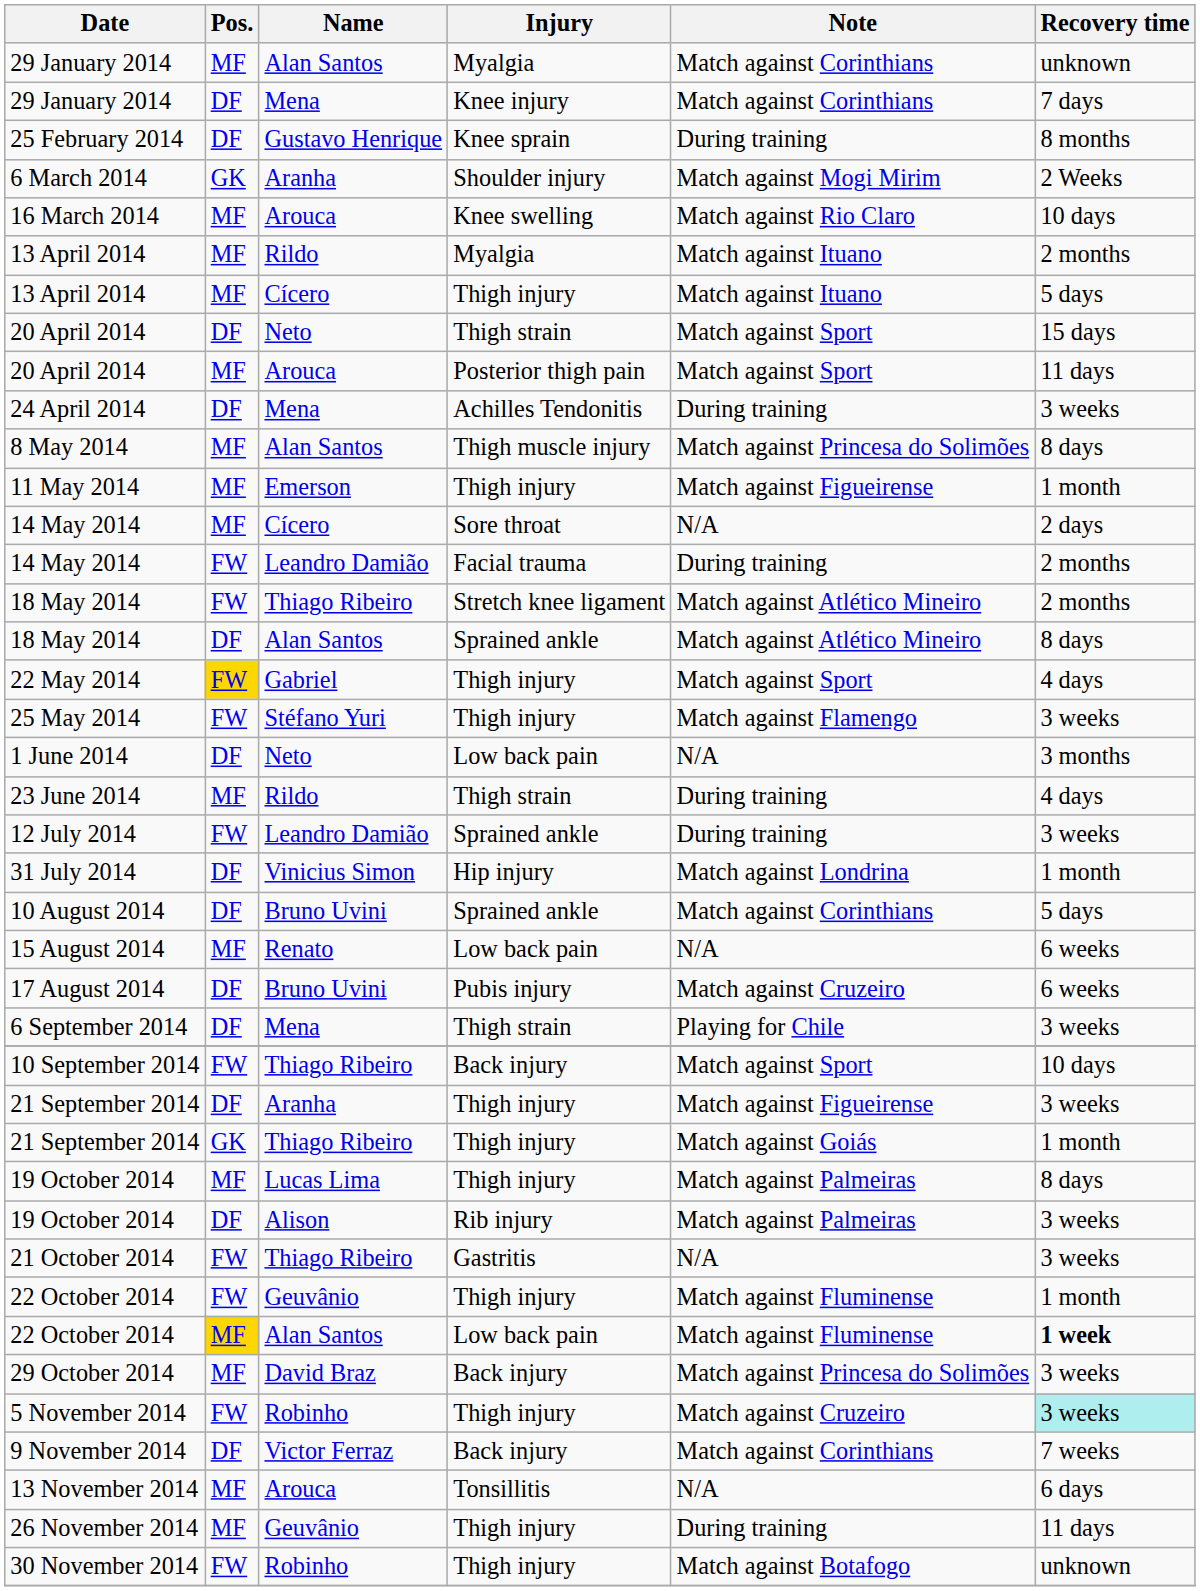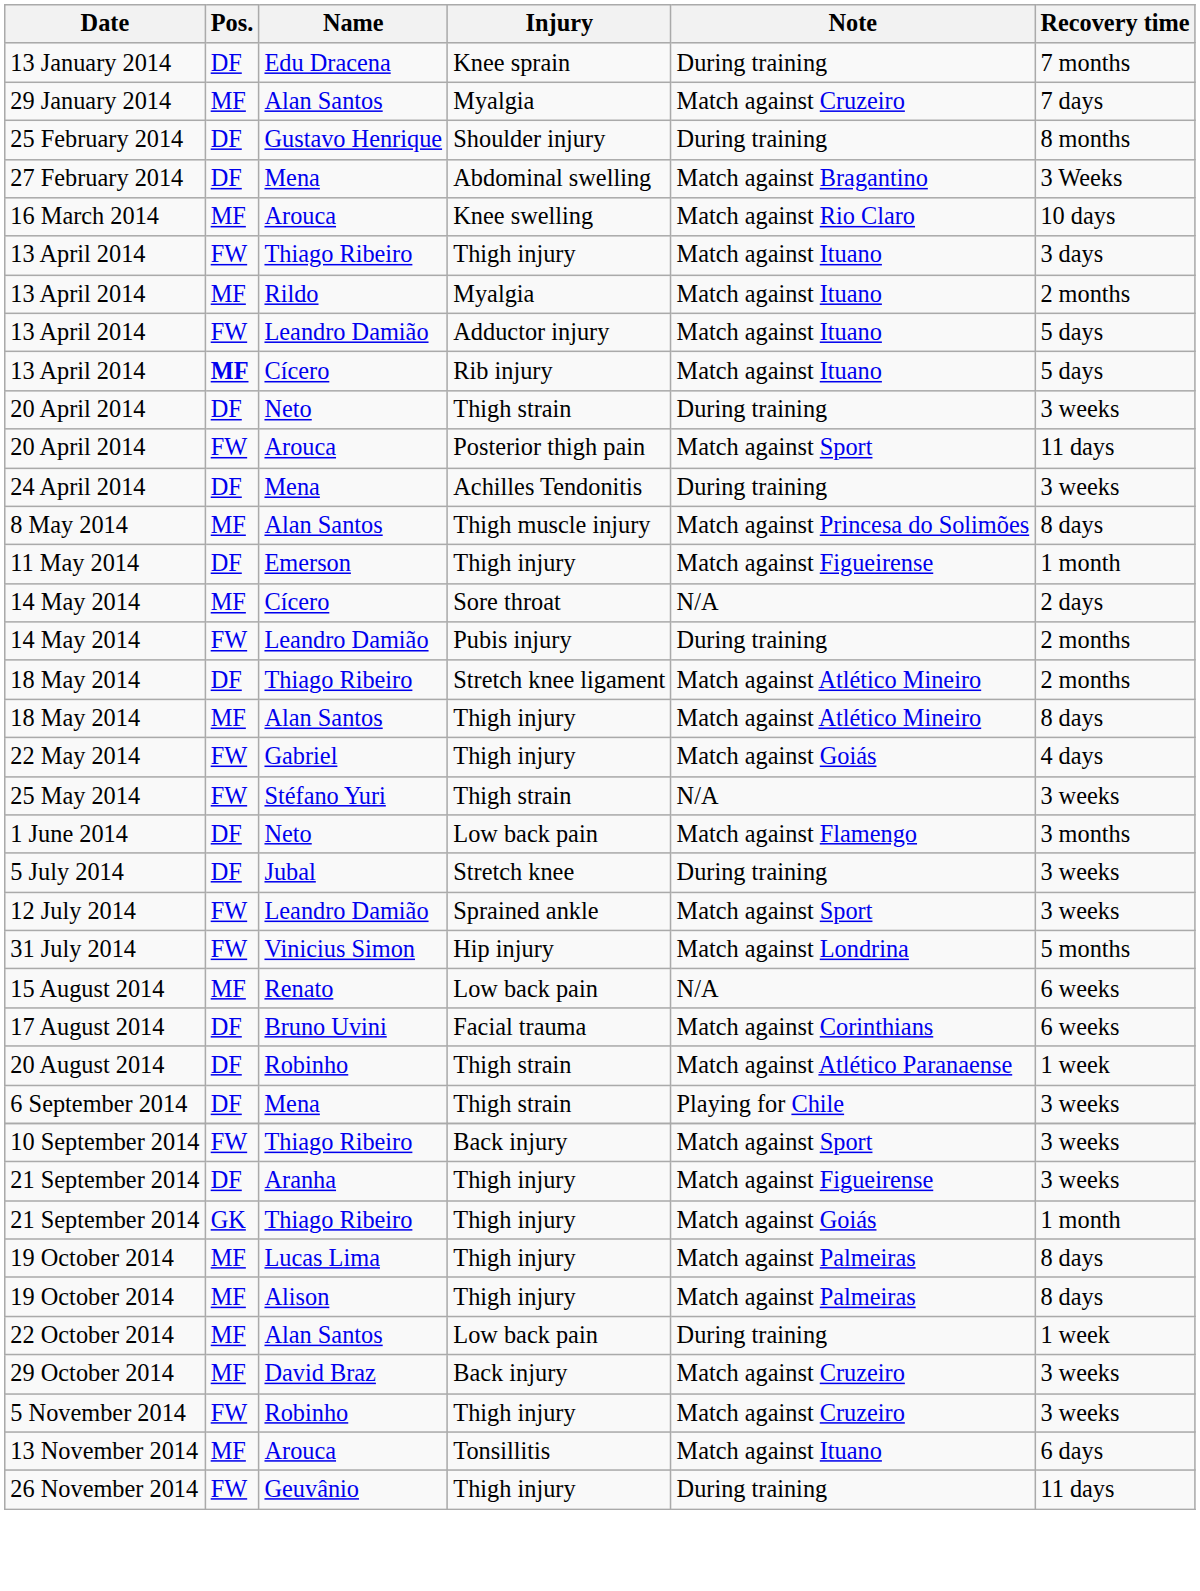+ row: 13 January 2014 | DF | Edu Dracena | Knee sprain | During training | 7 months
29 January 2014 / Alan Santos | Note: Match against Corinthians -> Match against Cruzeiro
29 January 2014 / Alan Santos | Recovery time: unknown -> 7 days
- row: 29 January 2014 | DF | Mena | Knee injury | Match against Corinthians | 7 days
25 February 2014 | Injury: Knee sprain -> Shoulder injury
+ row: 27 February 2014 | DF | Mena | Abdominal swelling | Match against Bragantino | 3 Weeks
- row: 6 March 2014 | GK | Aranha | Shoulder injury | Match against Mogi Mirim | 2 Weeks
+ row: 13 April 2014 | FW | Thiago Ribeiro | Thigh injury | Match against Ituano | 3 days
+ row: 13 April 2014 | FW | Leandro Damião | Adductor injury | Match against Ituano | 5 days
13 April 2014 / Cícero | Pos.: normal -> bold
13 April 2014 / Cícero | Injury: Thigh injury -> Rib injury
20 April 2014 / Neto | Note: Match against Sport -> During training
20 April 2014 / Neto | Recovery time: 15 days -> 3 weeks
20 April 2014 / Arouca | Pos.: MF -> FW
11 May 2014 | Pos.: MF -> DF
14 May 2014 / Leandro Damião | Injury: Facial trauma -> Pubis injury
18 May 2014 / Thiago Ribeiro | Pos.: FW -> DF
18 May 2014 / Alan Santos | Pos.: DF -> MF
18 May 2014 / Alan Santos | Injury: Sprained ankle -> Thigh injury
22 May 2014 | Pos.: gold background -> no background
22 May 2014 | Note: Match against Sport -> Match against Goiás
25 May 2014 | Injury: Thigh injury -> Thigh strain
25 May 2014 | Note: Match against Flamengo -> N/A
1 June 2014 | Note: N/A -> Match against Flamengo
- row: 23 June 2014 | MF | Rildo | Thigh strain | During training | 4 days
+ row: 5 July 2014 | DF | Jubal | Stretch knee | During training | 3 weeks
12 July 2014 | Note: During training -> Match against Sport
31 July 2014 | Pos.: DF -> FW
31 July 2014 | Recovery time: 1 month -> 5 months
- row: 10 August 2014 | DF | Bruno Uvini | Sprained ankle | Match against Corinthians | 5 days
17 August 2014 | Injury: Pubis injury -> Facial trauma
17 August 2014 | Note: Match against Cruzeiro -> Match against Corinthians
+ row: 20 August 2014 | DF | Robinho | Thigh strain | Match against Atlético Paranaense | 1 week
10 September 2014 | Recovery time: 10 days -> 3 weeks
19 October 2014 / Alison | Pos.: DF -> MF
19 October 2014 / Alison | Injury: Rib injury -> Thigh injury
19 October 2014 / Alison | Recovery time: 3 weeks -> 8 days
- row: 21 October 2014 | FW | Thiago Ribeiro | Gastritis | N/A | 3 weeks
- row: 22 October 2014 | FW | Geuvânio | Thigh injury | Match against Fluminense | 1 month
22 October 2014 / Alan Santos | Pos.: gold background -> no background
22 October 2014 / Alan Santos | Note: Match against Fluminense -> During training
22 October 2014 / Alan Santos | Recovery time: bold -> normal
29 October 2014 | Note: Match against Princesa do Solimões -> Match against Cruzeiro
5 November 2014 | Recovery time: paleturquoise background -> no background
- row: 9 November 2014 | DF | Victor Ferraz | Back injury | Match against Corinthians | 7 weeks
13 November 2014 | Note: N/A -> Match against Ituano
26 November 2014 | Pos.: MF -> FW
- row: 30 November 2014 | FW | Robinho | Thigh injury | Match against Botafogo | unknown
